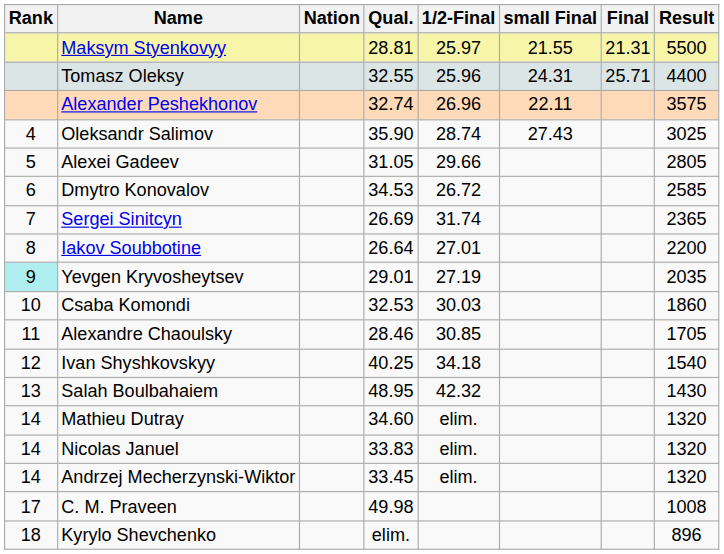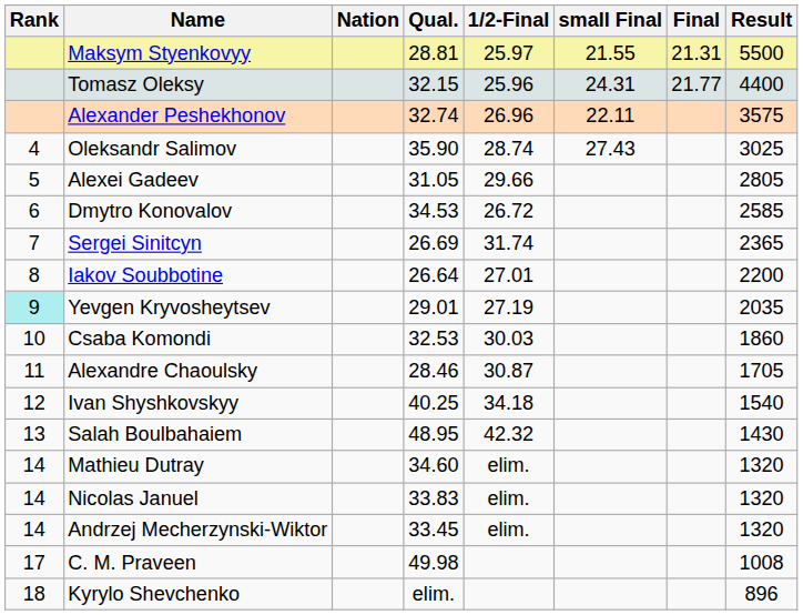Tomasz Oleksy | Qual.: 32.55 -> 32.15
Tomasz Oleksy | Final: 25.71 -> 21.77
Alexandre Chaoulsky | 1/2-Final: 30.85 -> 30.87
